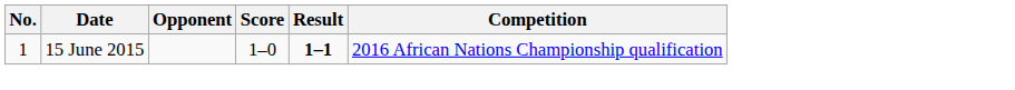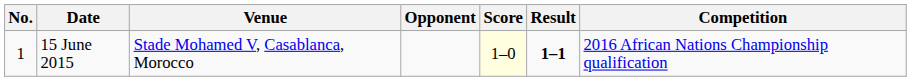+ column: Venue | Stade Mohamed V, Casablanca, Morocco
15 June 2015 | Score: no background -> lightyellow background
